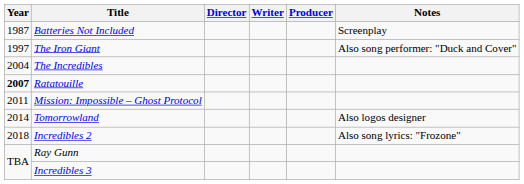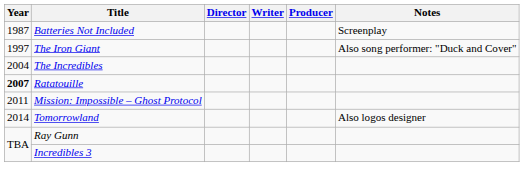- row: 2018 | Incredibles 2 | Also song lyrics: "Frozone"
